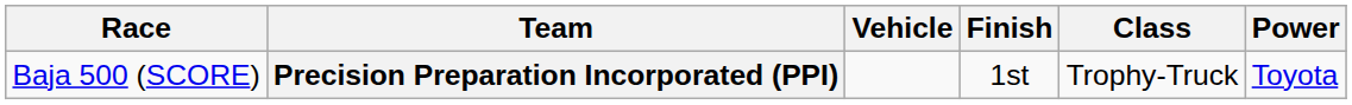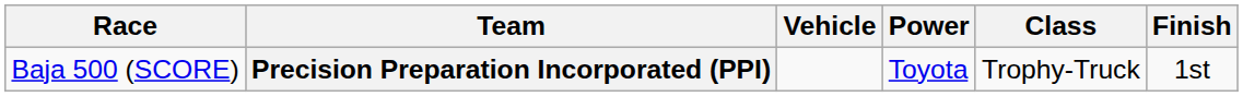columns swapped: Power <-> Finish
